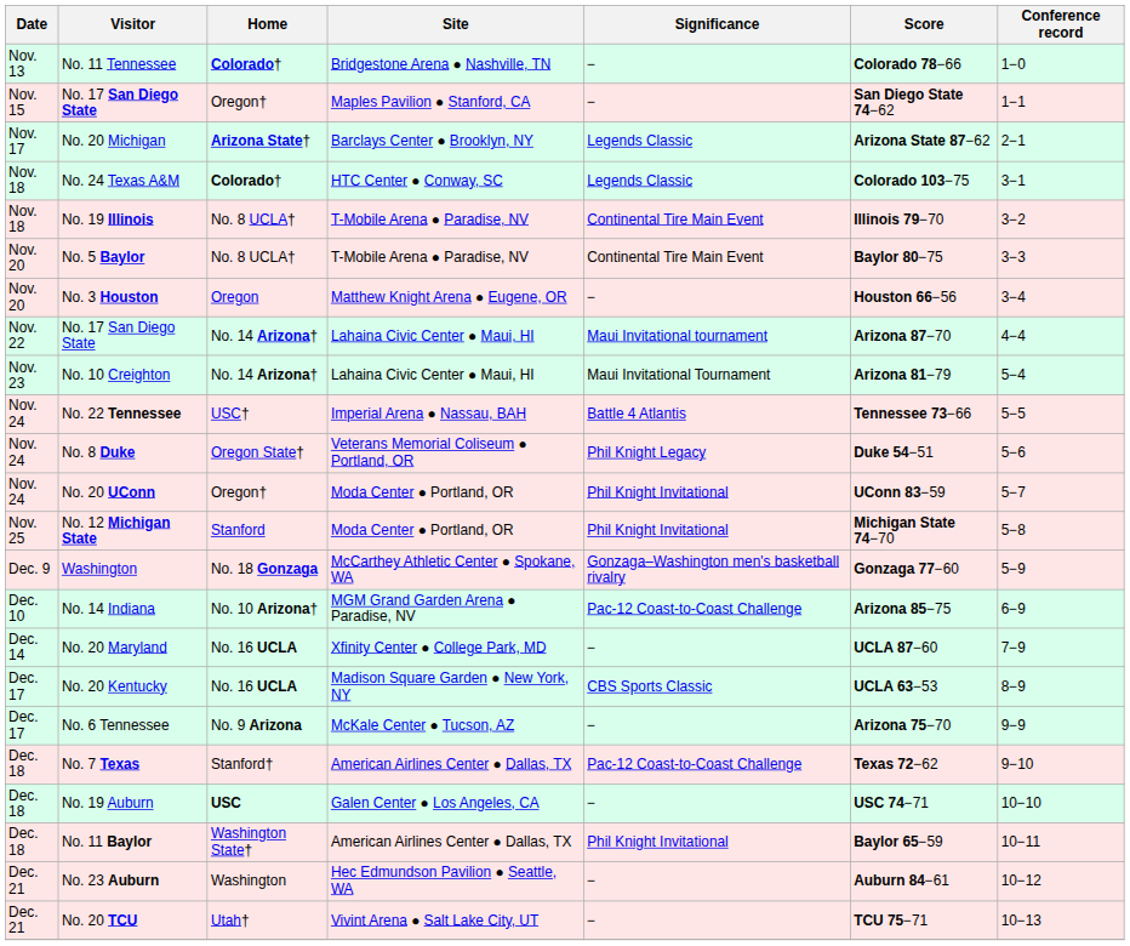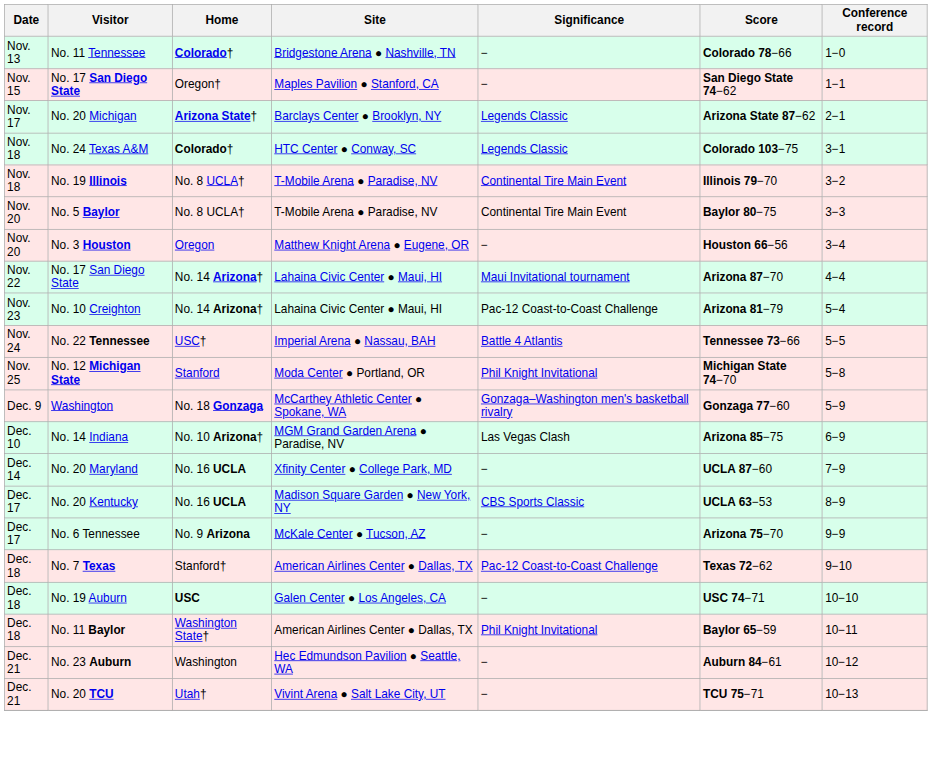No. 10 Creighton | Significance: Maui Invitational Tournament -> Pac-12 Coast-to-Coast Challenge
- row: Nov. 24 | No. 8 Duke | Oregon State† | Veterans Memorial Coliseum ● Portland, OR | Phil Knight Legacy | Duke 54−51 | 5−6
- row: Nov. 24 | No. 20 UConn | Oregon† | Moda Center ● Portland, OR | Phil Knight Invitational | UConn 83−59 | 5−7
No. 14 Indiana | Significance: Pac-12 Coast-to-Coast Challenge -> Las Vegas Clash
